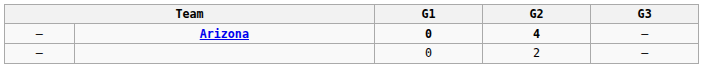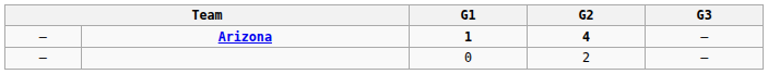Arizona | G1: 0 -> 1
